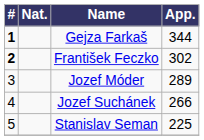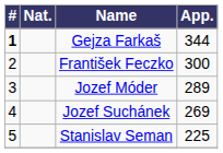František Feczko | #: bold -> normal
František Feczko | App.: 302 -> 300
Jozef Suchánek | App.: 266 -> 269
